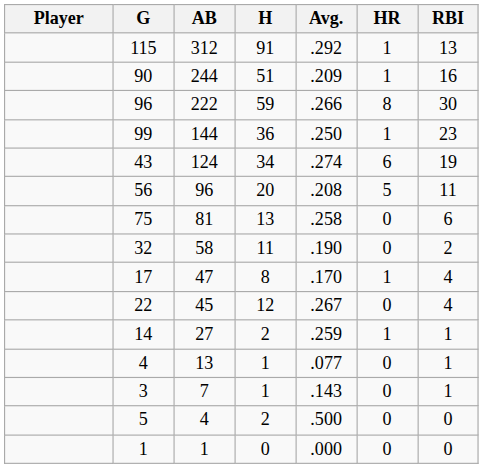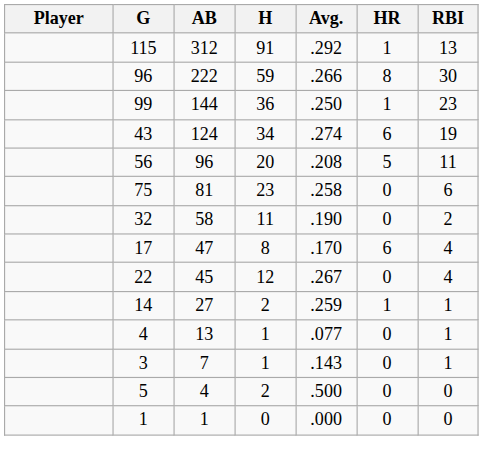- row: 90 | 244 | 51 | .209 | 1 | 16
75 | H: 13 -> 23
17 | HR: 1 -> 6
